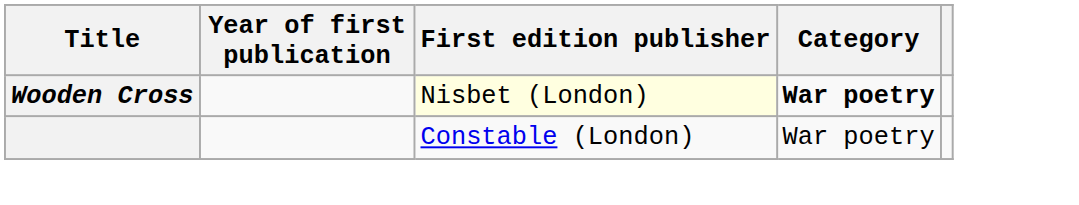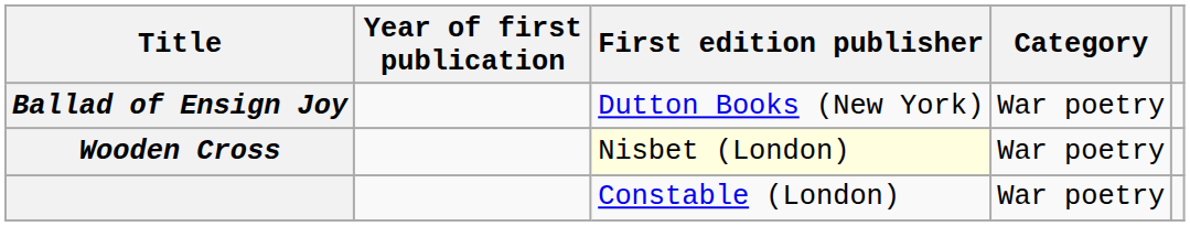+ row: Ballad of Ensign Joy | Dutton Books (New York) | War poetry
Wooden Cross | Category: bold -> normal
